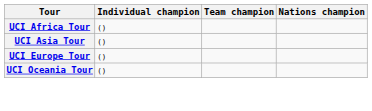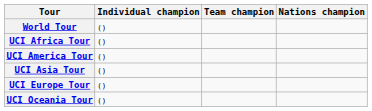+ row: World Tour | ()
+ row: UCI America Tour | ()
